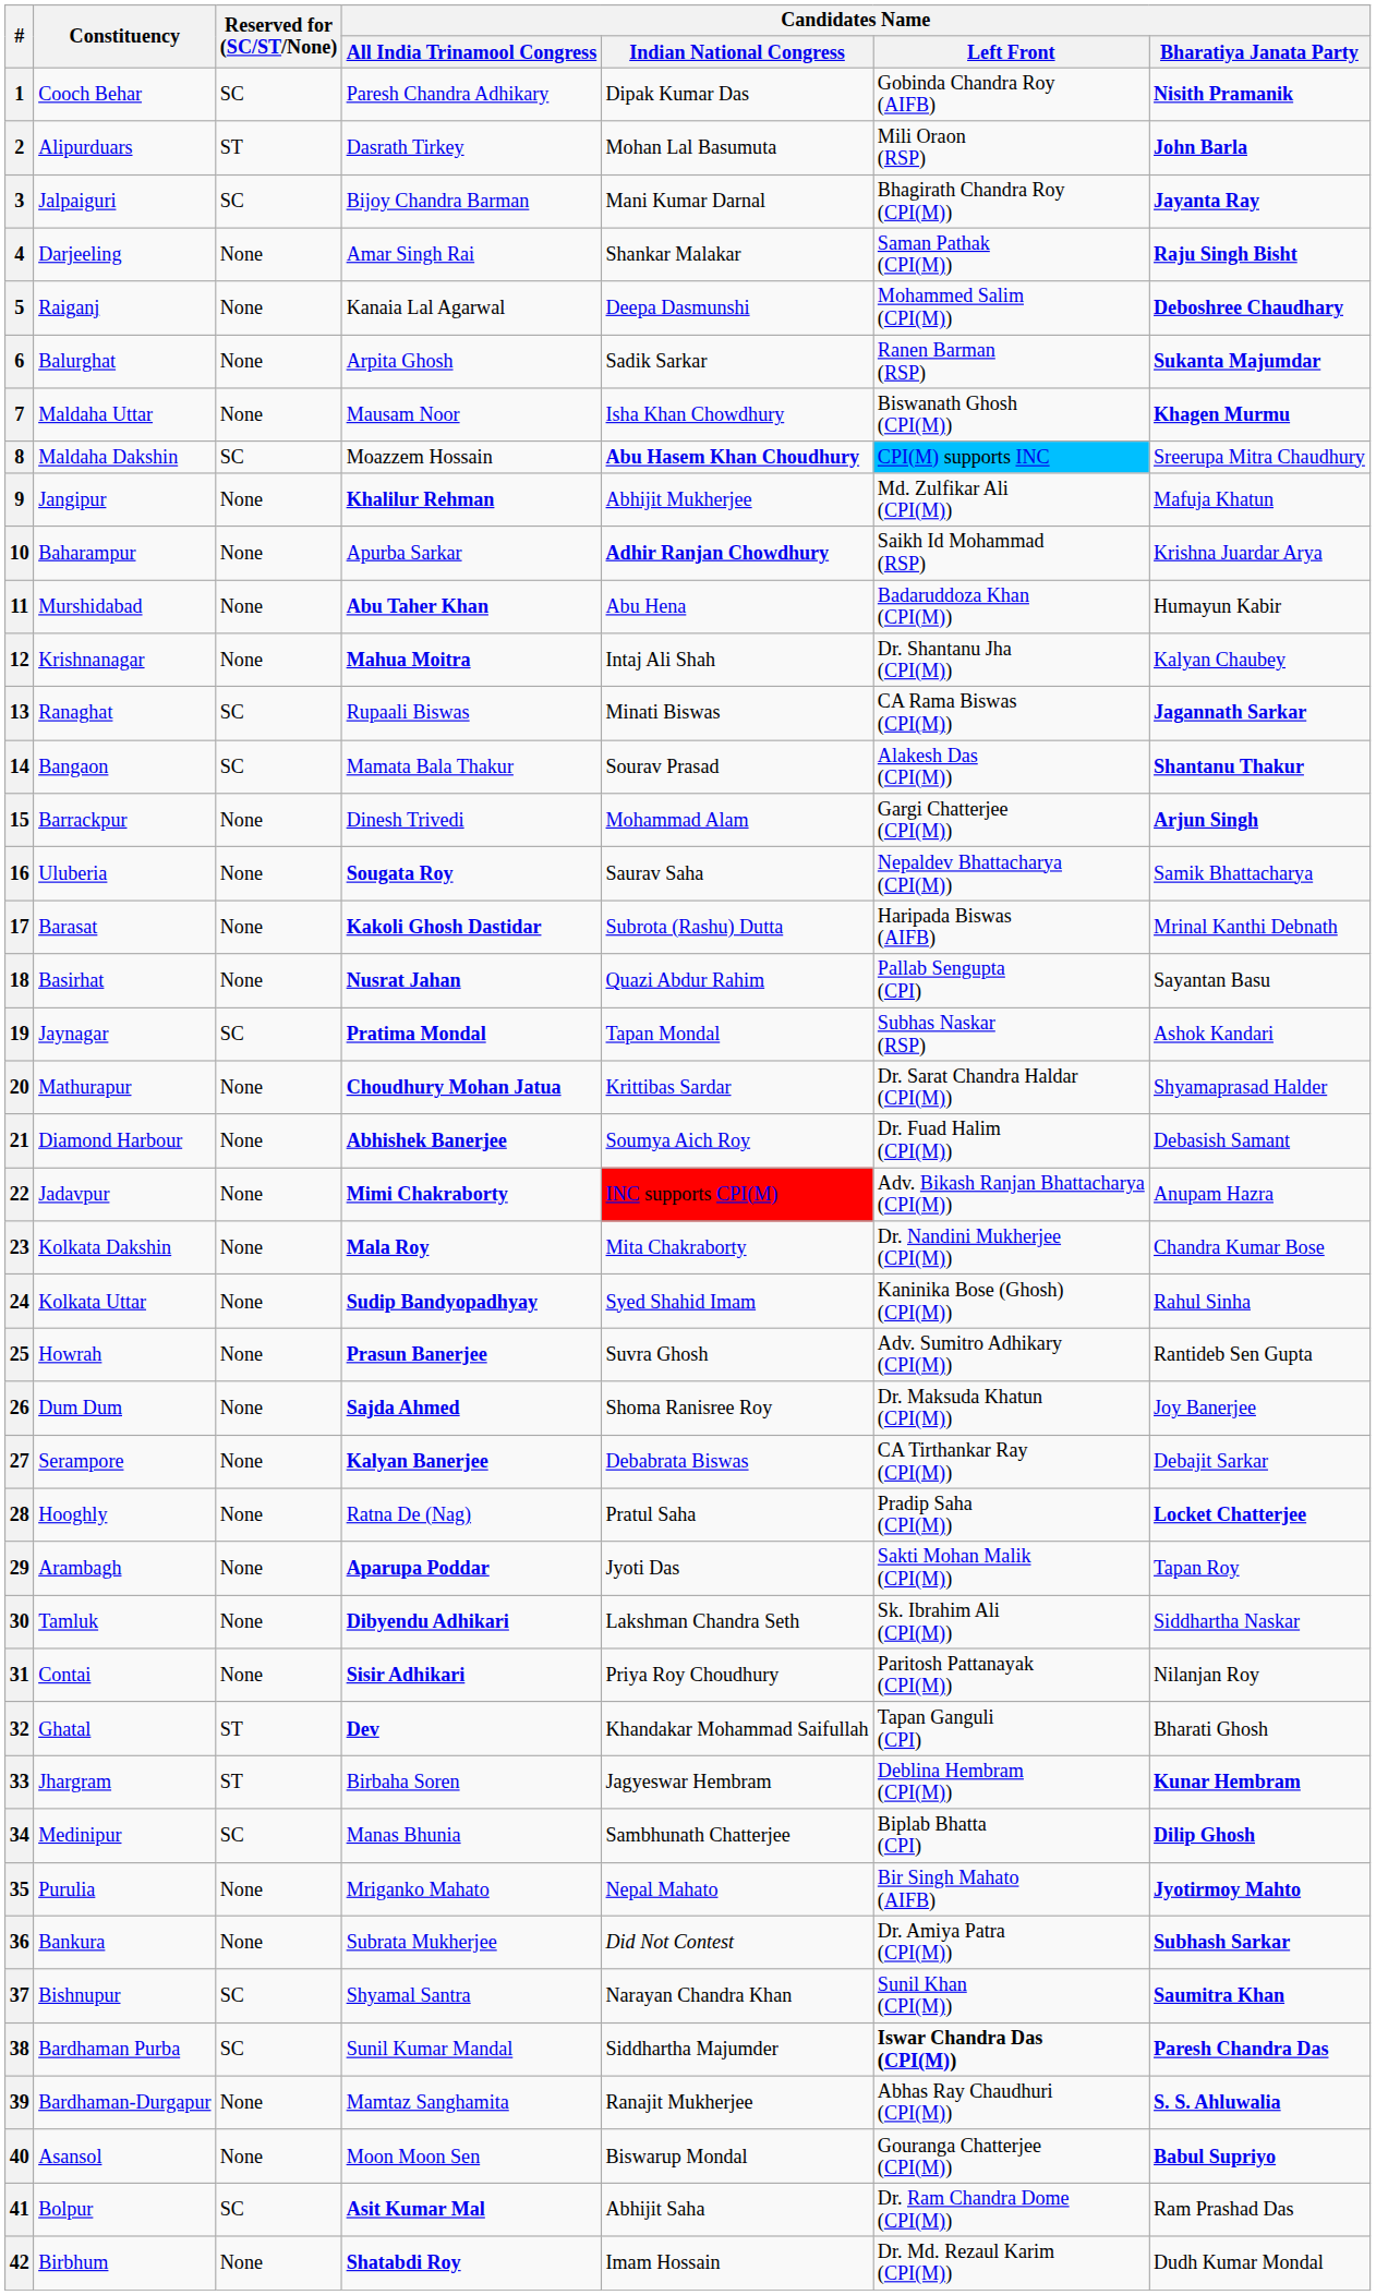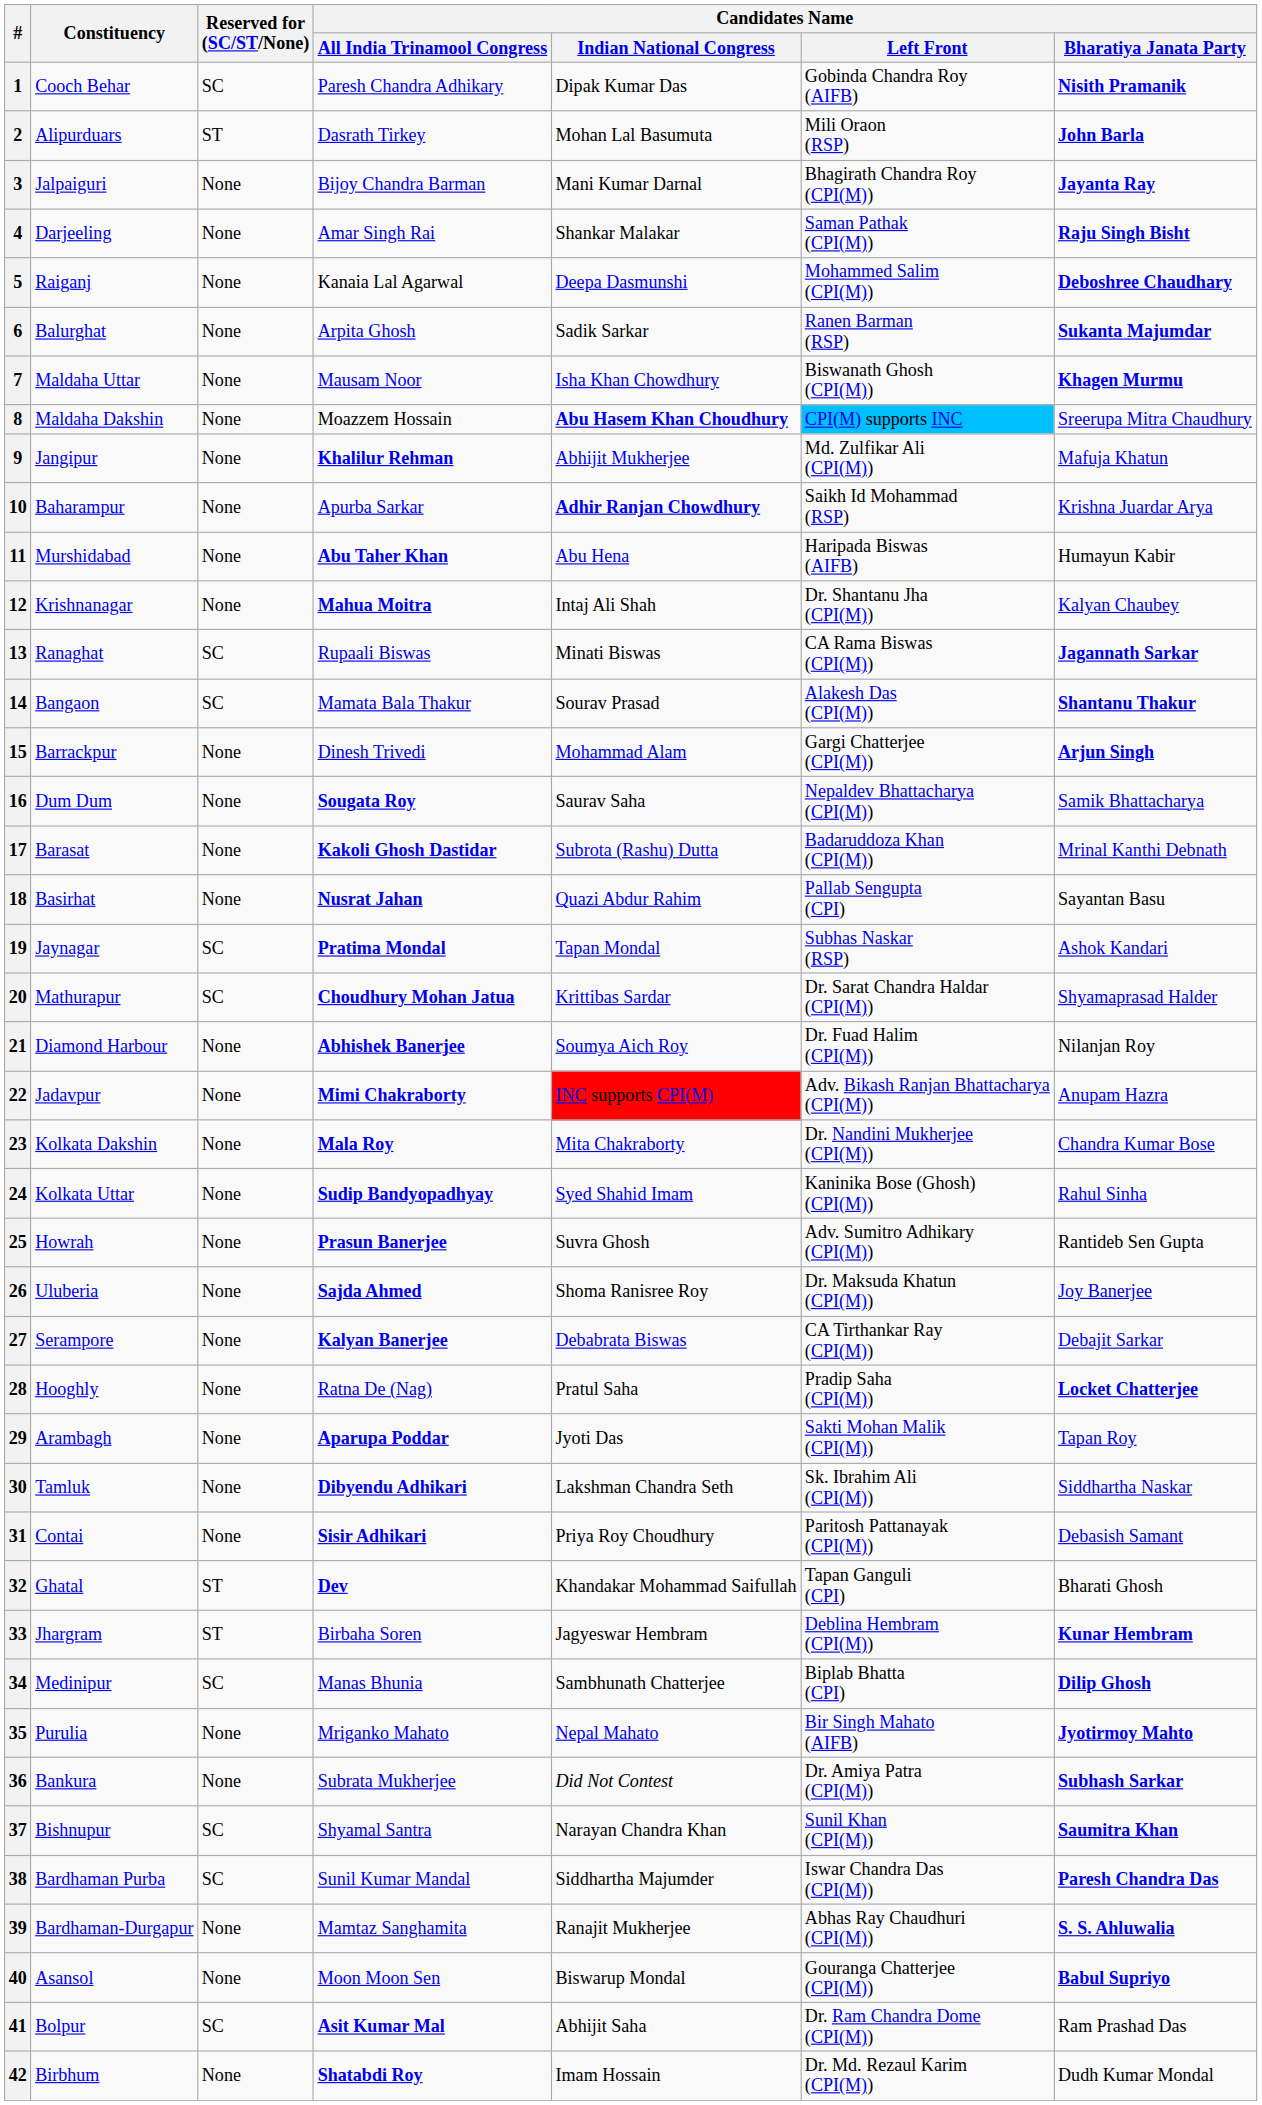3 | Reserved for (SC/ST/None): SC -> None
8 | Reserved for (SC/ST/None): SC -> None
11 | Candidates Name / Left Front: Badaruddoza Khan (CPI(M)) -> Haripada Biswas (AIFB)
16 | Constituency: Uluberia -> Dum Dum
17 | Candidates Name / Left Front: Haripada Biswas (AIFB) -> Badaruddoza Khan (CPI(M))
20 | Reserved for (SC/ST/None): None -> SC
21 | Candidates Name / Bharatiya Janata Party: Debasish Samant -> Nilanjan Roy
26 | Constituency: Dum Dum -> Uluberia
31 | Candidates Name / Bharatiya Janata Party: Nilanjan Roy -> Debasish Samant
38 | Candidates Name / Left Front: bold -> normal
